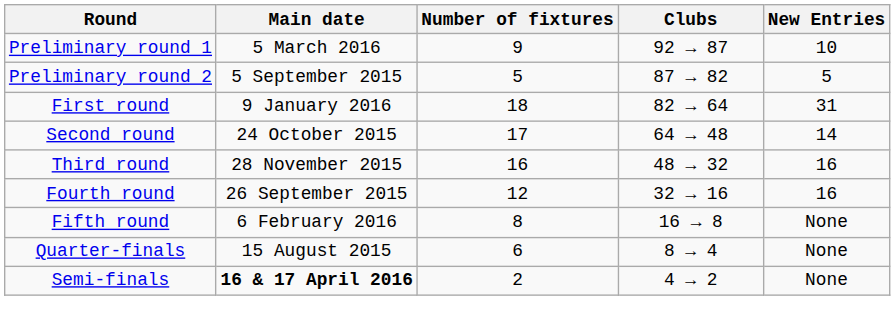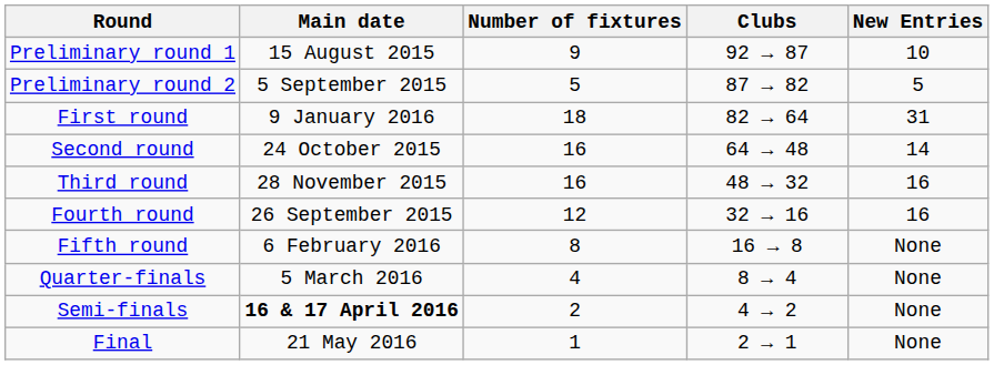Preliminary round 1 | Main date: 5 March 2016 -> 15 August 2015
Second round | Number of fixtures: 17 -> 16
Quarter-finals | Main date: 15 August 2015 -> 5 March 2016
Quarter-finals | Number of fixtures: 6 -> 4
+ row: Final | 21 May 2016 | 1 | 2 → 1 | None
